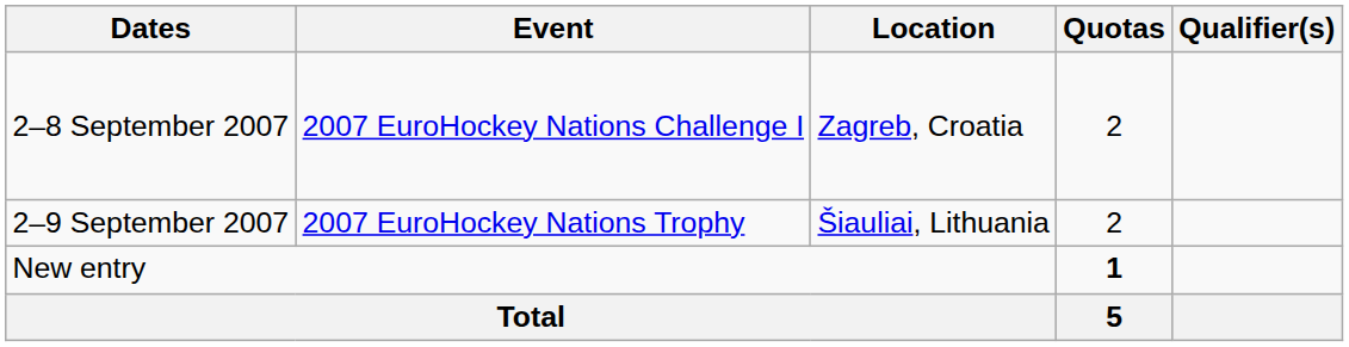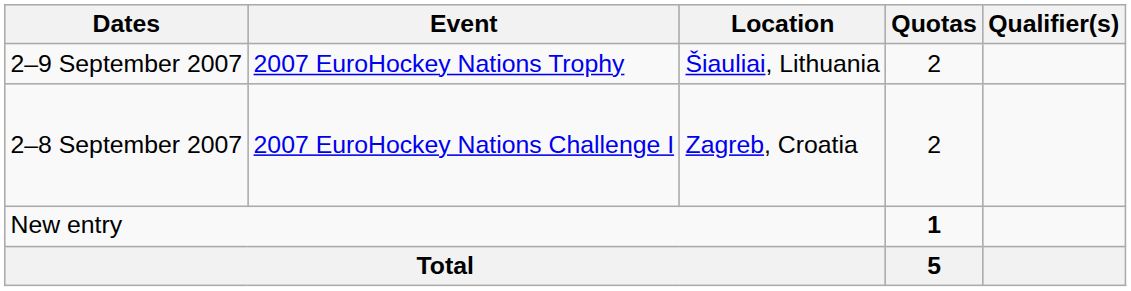rows swapped: 2–9 September 2007 <-> 2–8 September 2007
